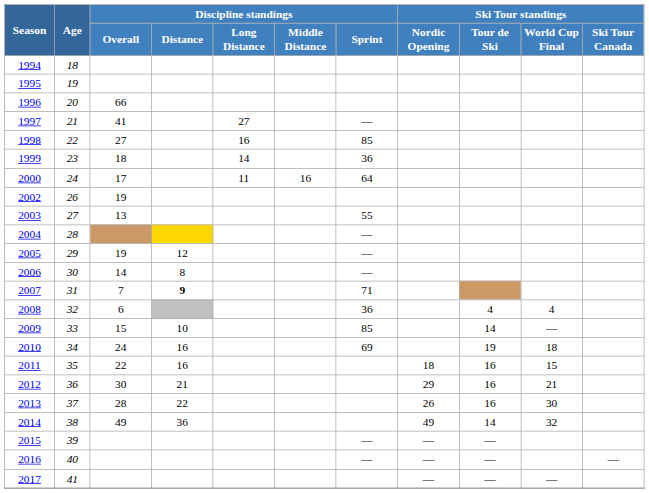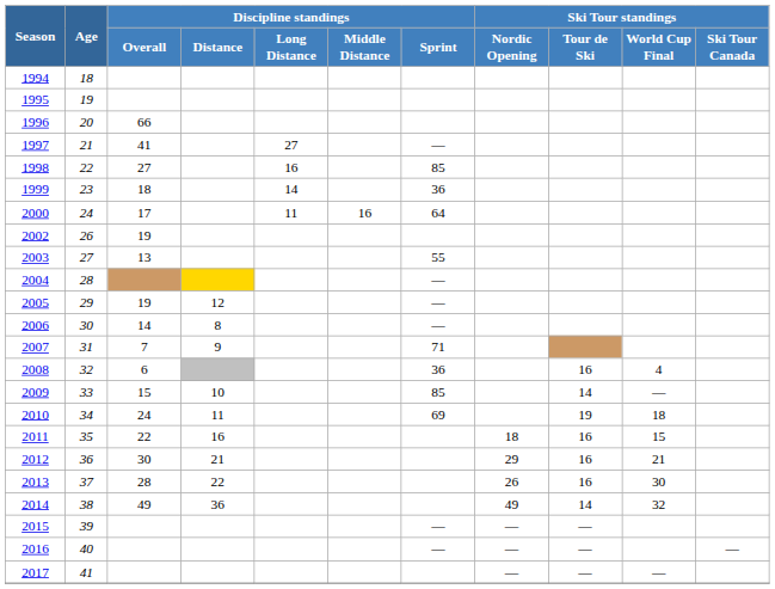2007 | Discipline standings / Distance: bold -> normal
2008 | Ski Tour standings / Tour de Ski: 4 -> 16
2010 | Discipline standings / Distance: 16 -> 11
